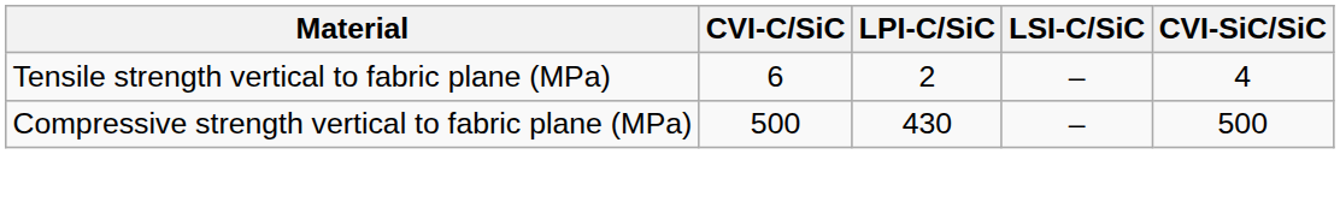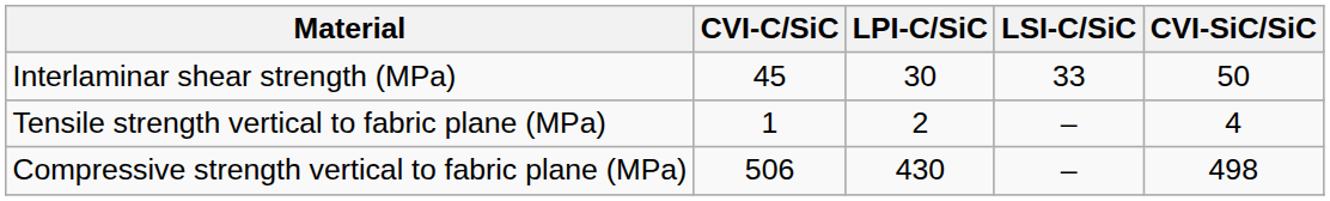+ row: Interlaminar shear strength (MPa) | 45 | 30 | 33 | 50
Tensile strength vertical to fabric plane (MPa) | CVI-C/SiC: 6 -> 1
Compressive strength vertical to fabric plane (MPa) | CVI-C/SiC: 500 -> 506
Compressive strength vertical to fabric plane (MPa) | CVI-SiC/SiC: 500 -> 498
